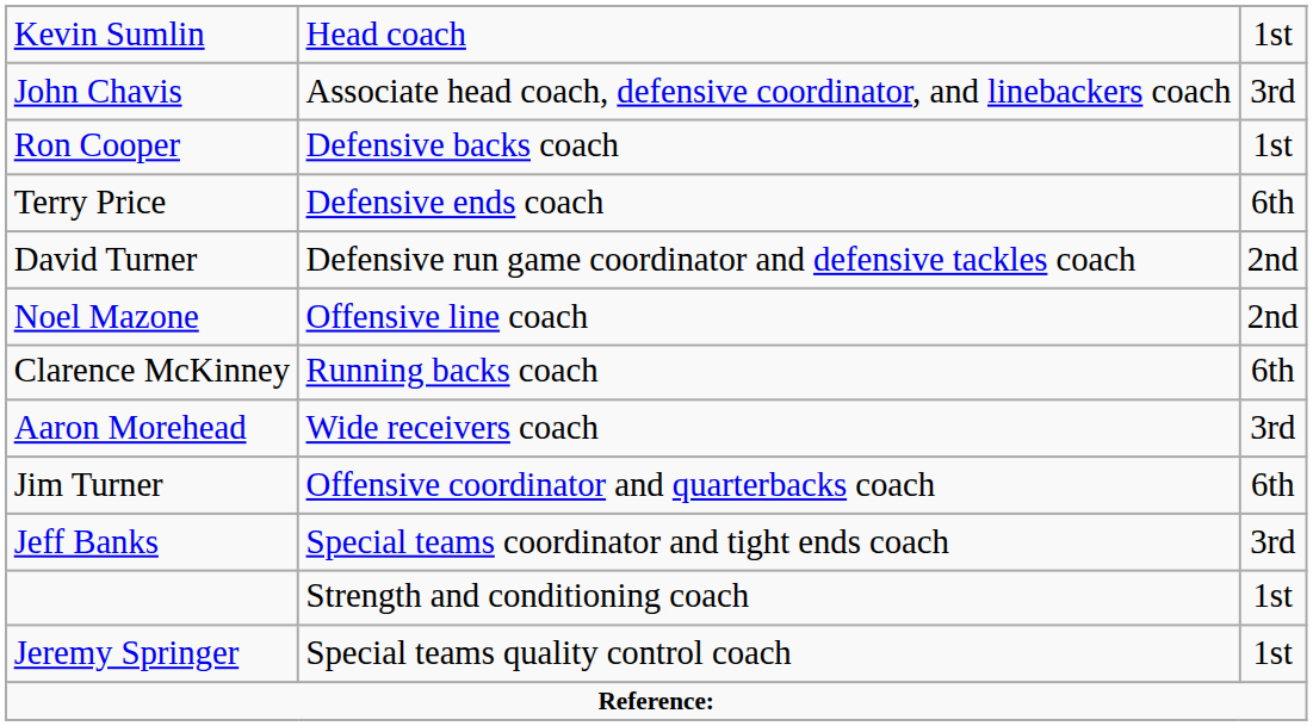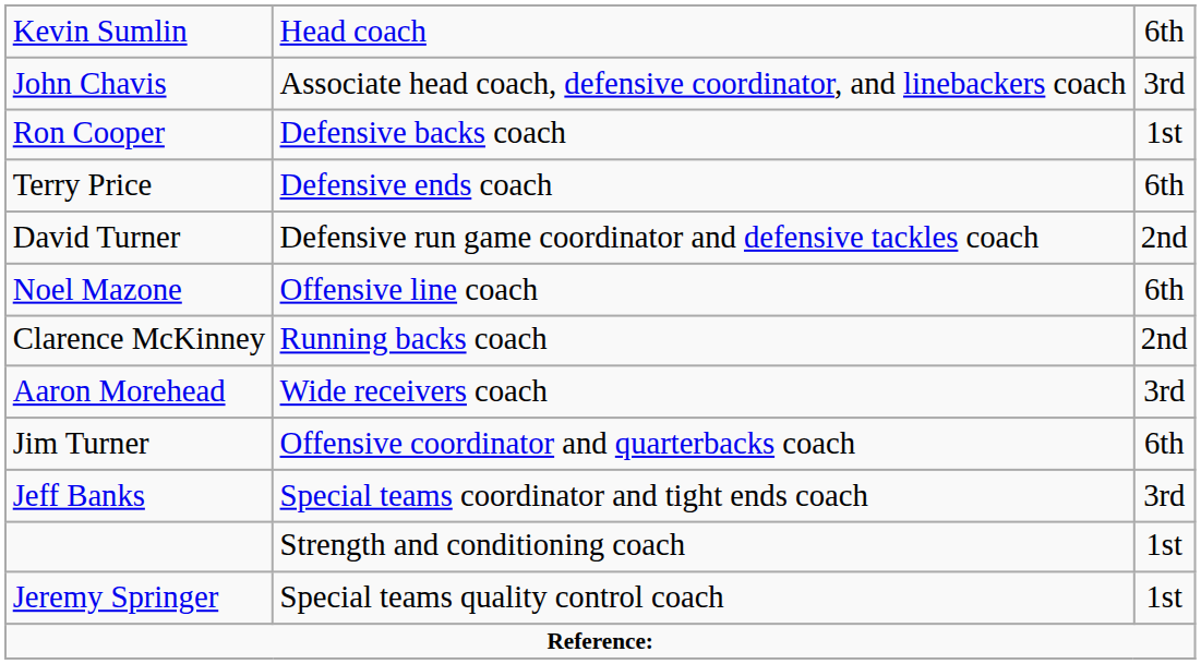Kevin Sumlin | column 3: 1st -> 6th
Noel Mazone | column 3: 2nd -> 6th
Clarence McKinney | column 3: 6th -> 2nd
